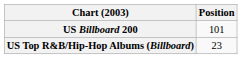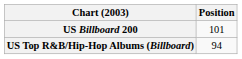US Top R&B/Hip-Hop Albums (Billboard) | Position: 23 -> 94
